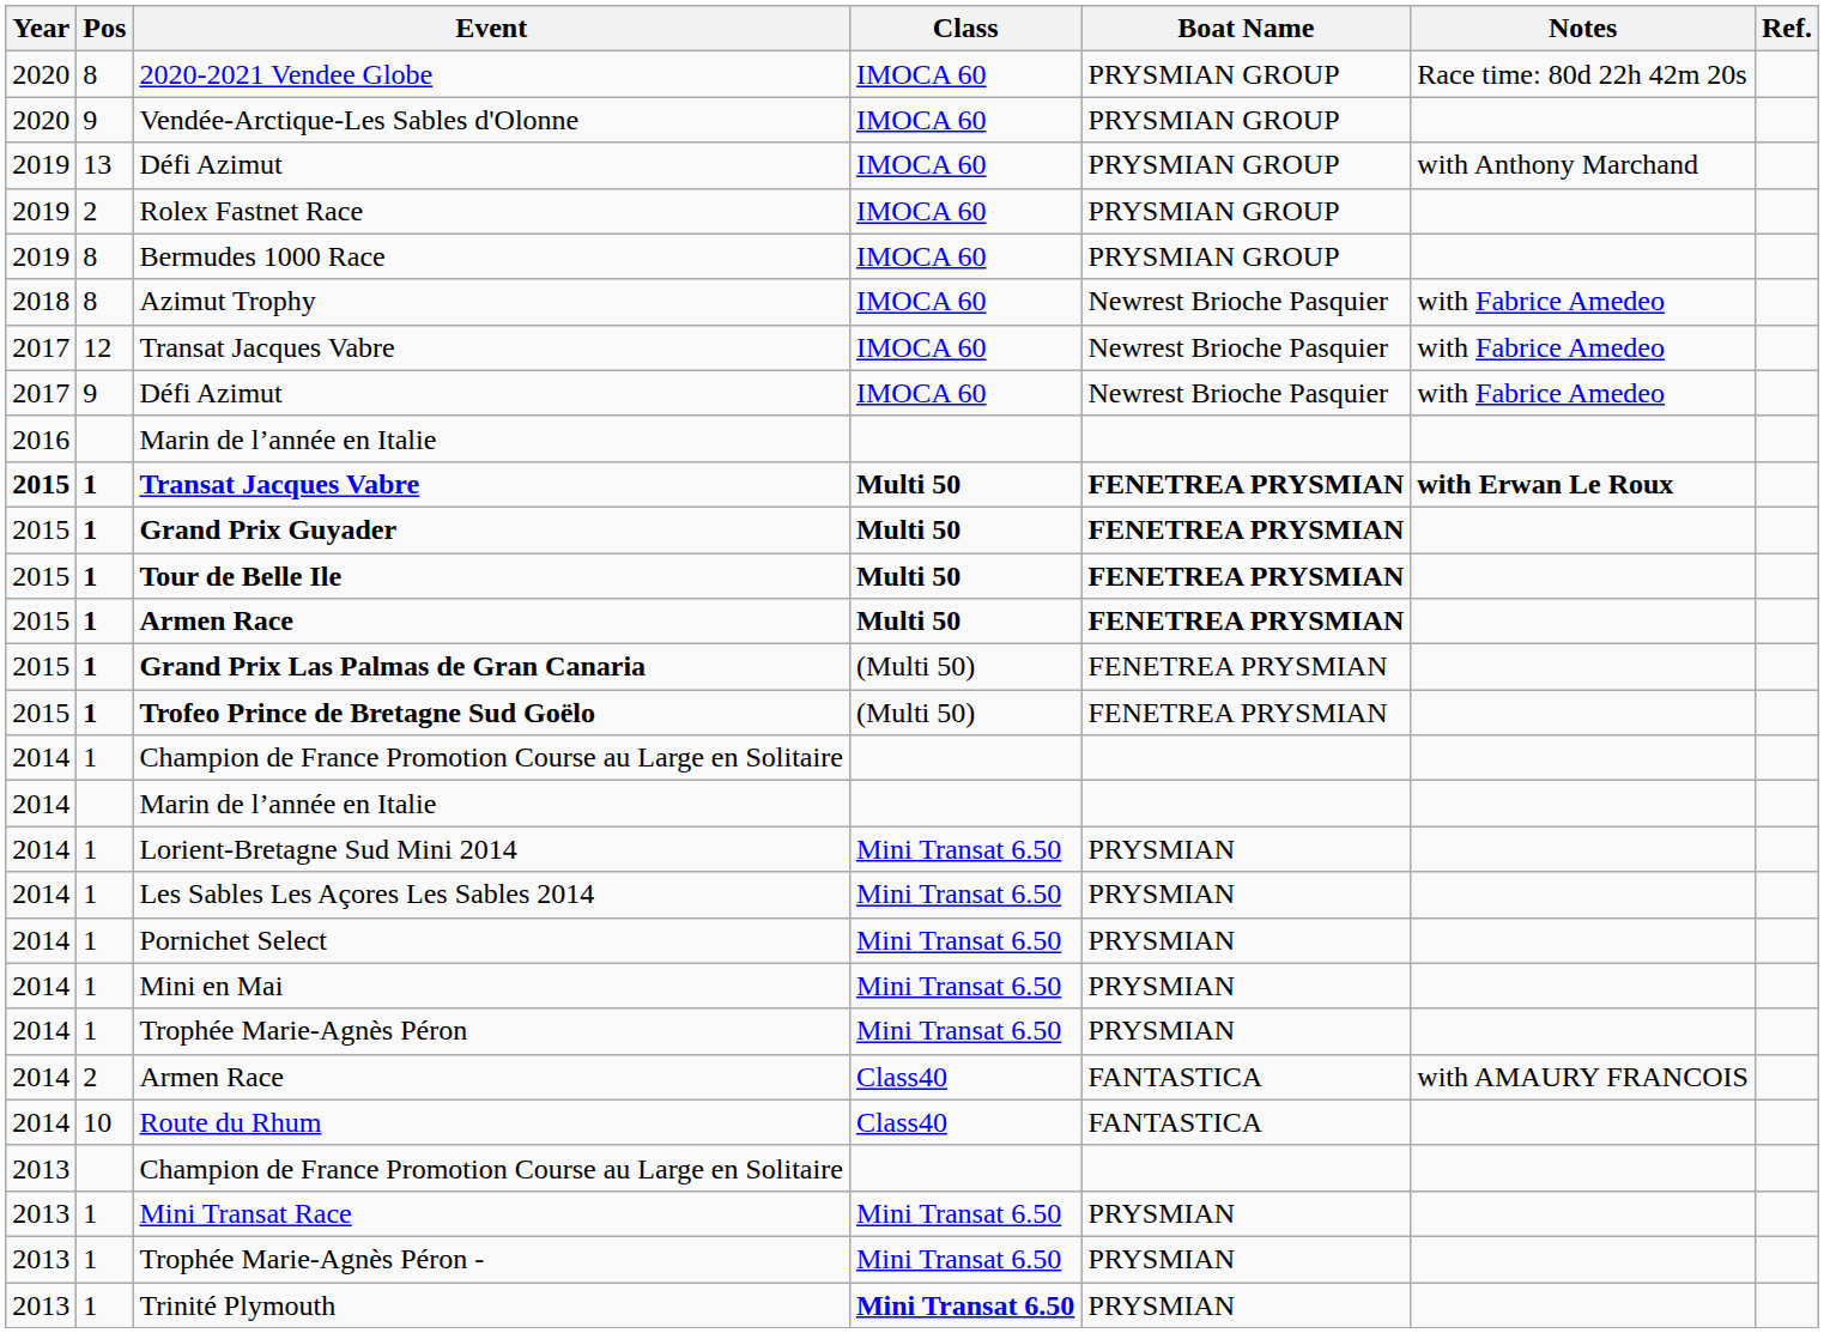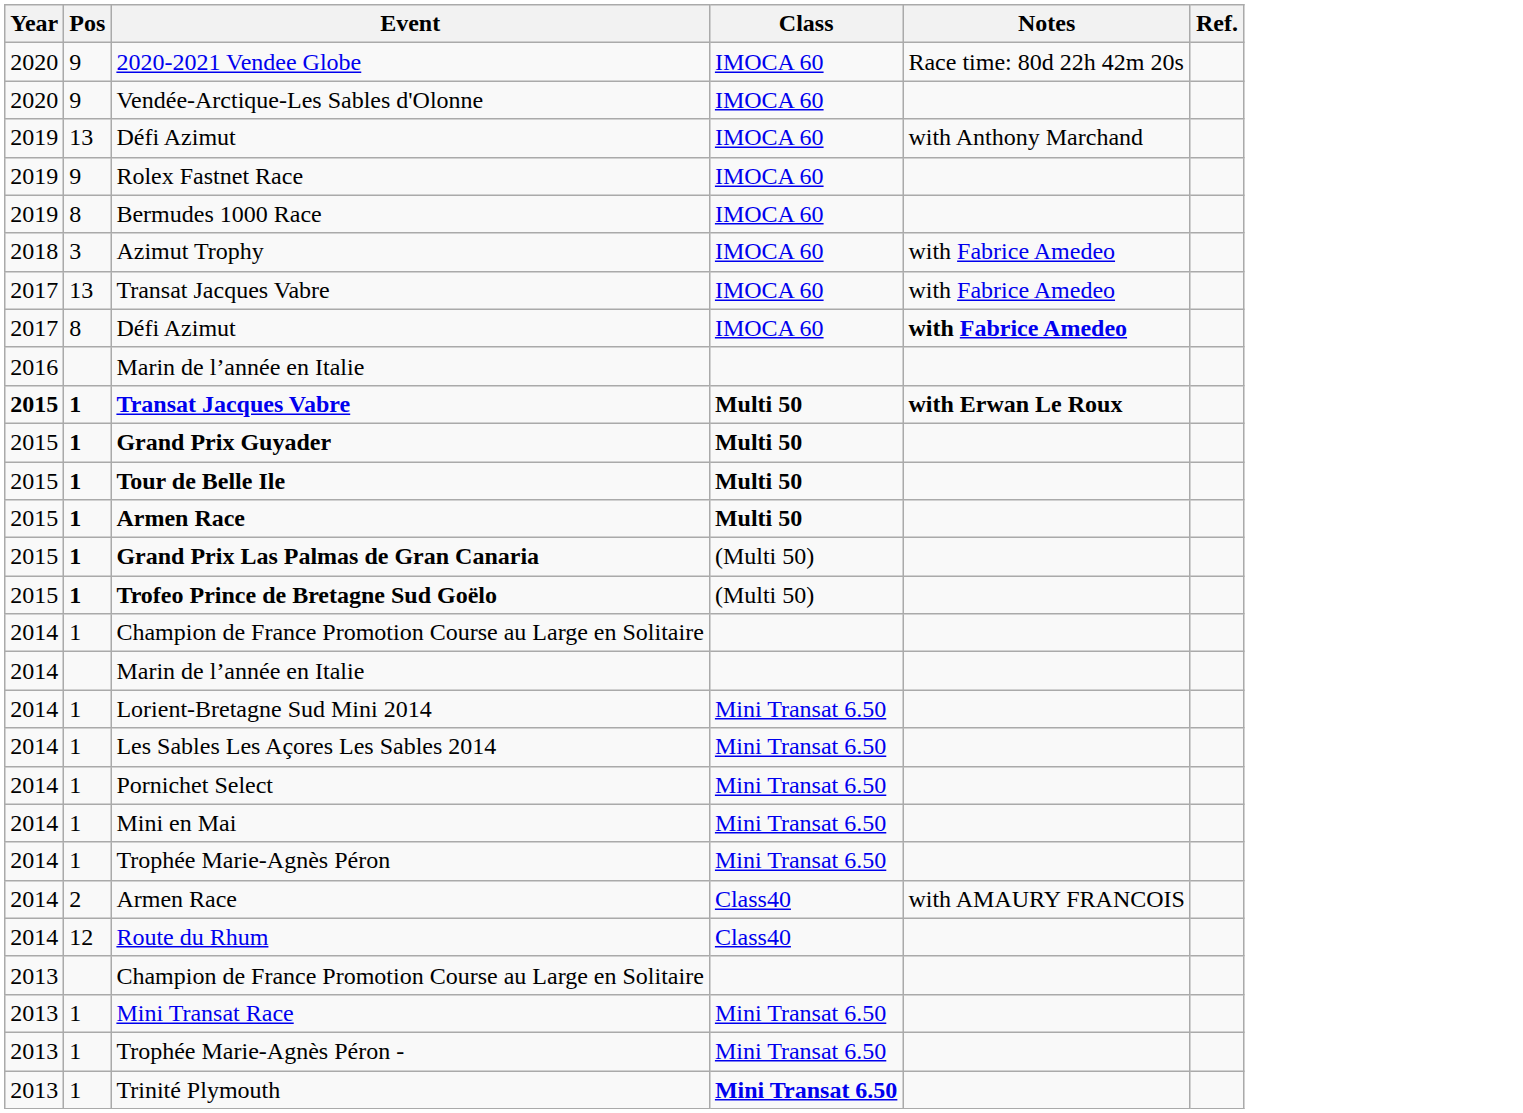- column: Boat Name | PRYSMIAN GROUP | PRYSMIAN GROUP | PRYSMIAN GROUP | PRYSMIAN GROUP | PRYSMIAN GROUP | Newrest Brioche Pasquier | Newrest Brioche Pasquier | Newrest Brioche Pasquier | FENETREA PRYSMIAN | FENETREA PRYSMIAN | FENETREA PRYSMIAN | FENETREA PRYSMIAN | FENETREA PRYSMIAN | FENETREA PRYSMIAN | PRYSMIAN | PRYSMIAN | PRYSMIAN | PRYSMIAN | PRYSMIAN | FANTASTICA | FANTASTICA | PRYSMIAN | PRYSMIAN | PRYSMIAN
2020-2021 Vendee Globe | Pos: 8 -> 9
Rolex Fastnet Race | Pos: 2 -> 9
Azimut Trophy | Pos: 8 -> 3
2017 / Transat Jacques Vabre | Pos: 12 -> 13
2017 / Défi Azimut | Pos: 9 -> 8
2017 / Défi Azimut | Notes: normal -> bold
Route du Rhum | Pos: 10 -> 12
